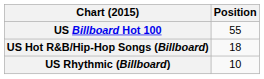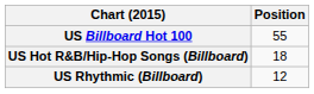US Rhythmic (Billboard) | Position: 10 -> 12
